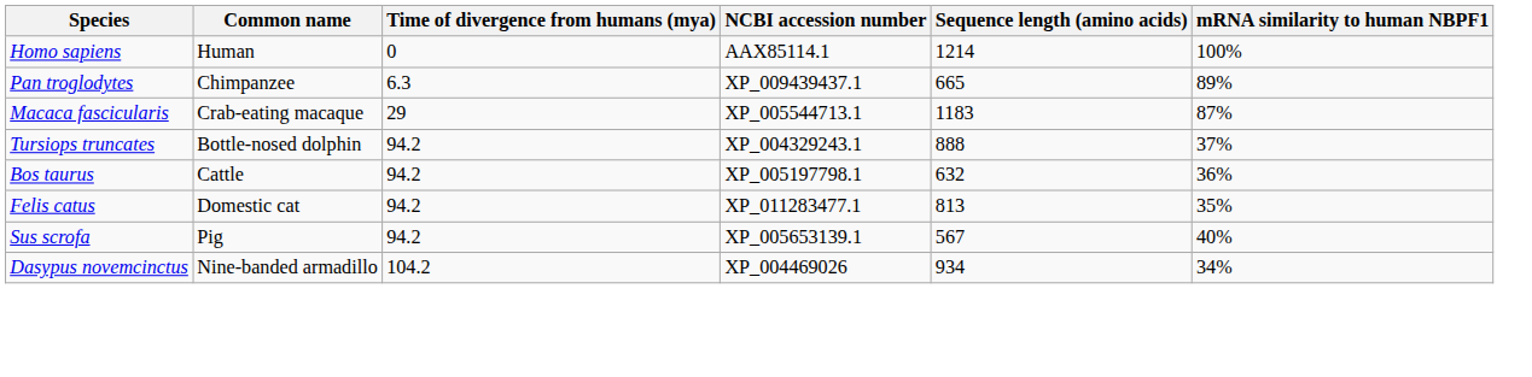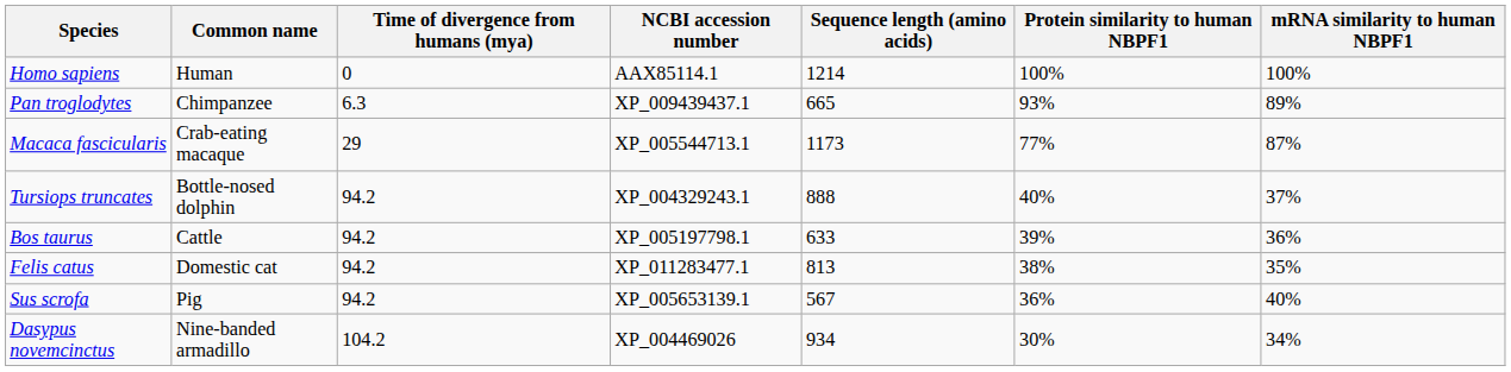+ column: Protein similarity to human NBPF1 | 100% | 93% | 77% | 40% | 39% | 38% | 36% | 30%
Macaca fascicularis | Sequence length (amino acids): 1183 -> 1173
Bos taurus | Sequence length (amino acids): 632 -> 633
